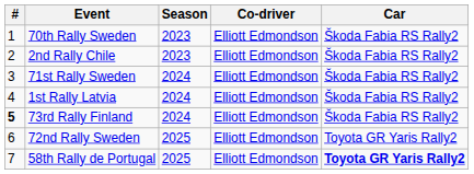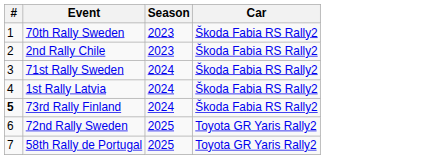- column: Co-driver | Elliott Edmondson | Elliott Edmondson | Elliott Edmondson | Elliott Edmondson | Elliott Edmondson | Elliott Edmondson | Elliott Edmondson
58th Rally de Portugal | Car: bold -> normal
